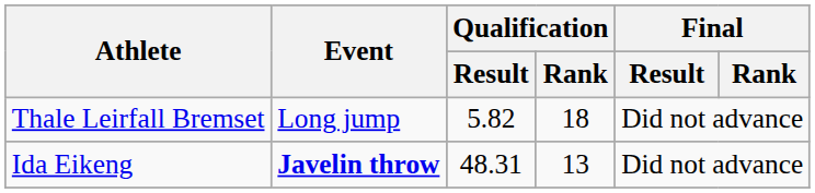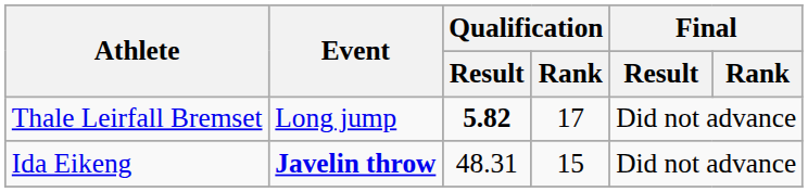Thale Leirfall Bremset | Qualification / Result: normal -> bold
Thale Leirfall Bremset | Qualification / Rank: 18 -> 17
Ida Eikeng | Qualification / Rank: 13 -> 15
